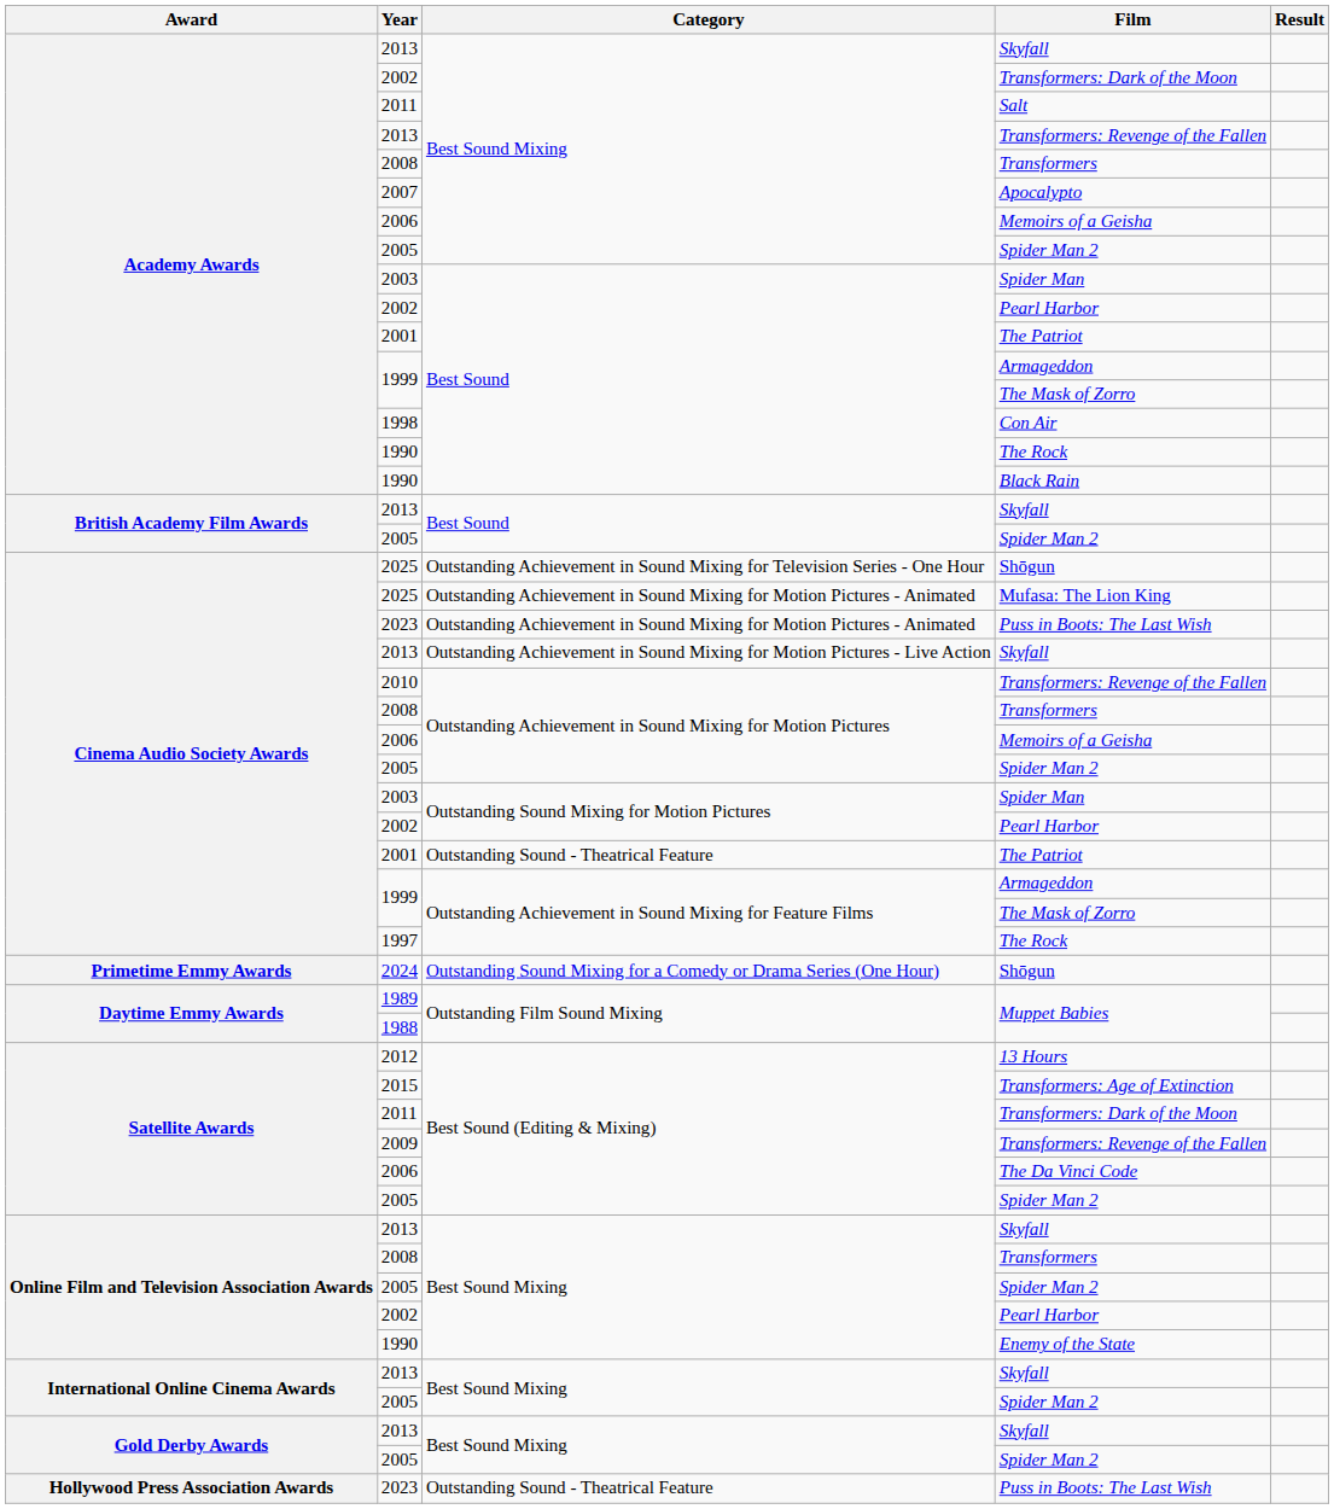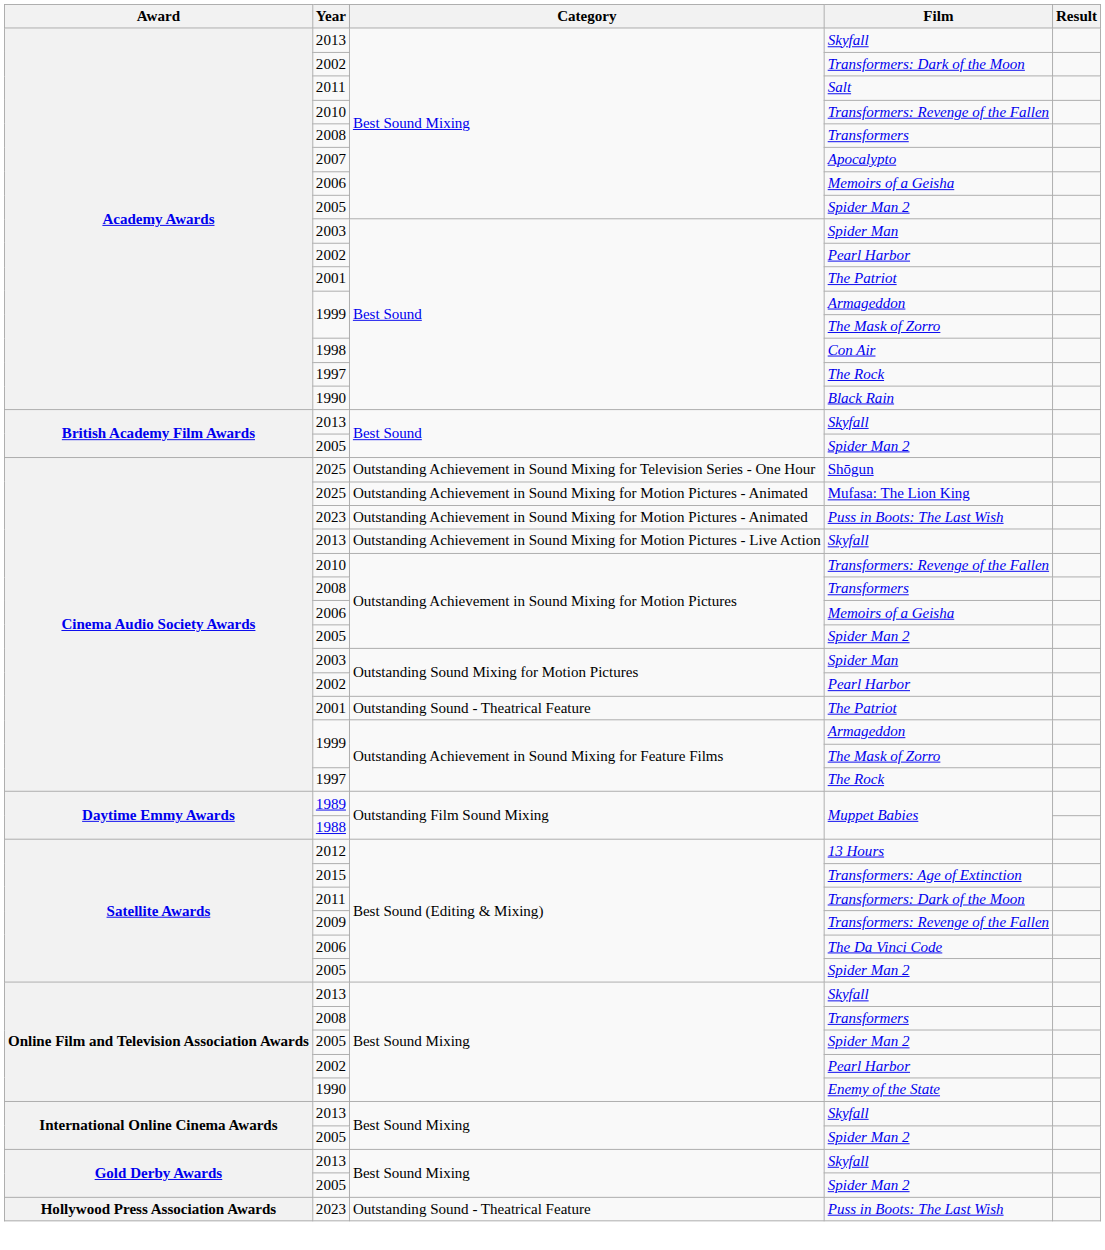Academy Awards / Transformers: Revenge of the Fallen | Year: 2013 -> 2010
Academy Awards / The Rock | Year: 1990 -> 1997
- row: Primetime Emmy Awards | 2024 | Outstanding Sound Mixing for a Comedy or Drama Series (One Hour) | Shōgun
